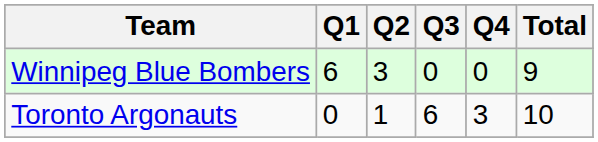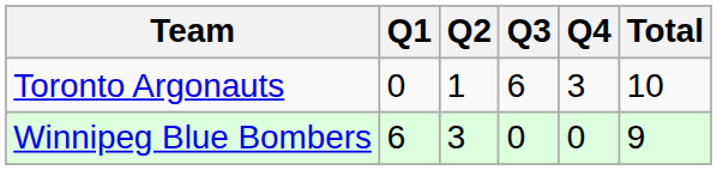rows swapped: Winnipeg Blue Bombers <-> Toronto Argonauts
